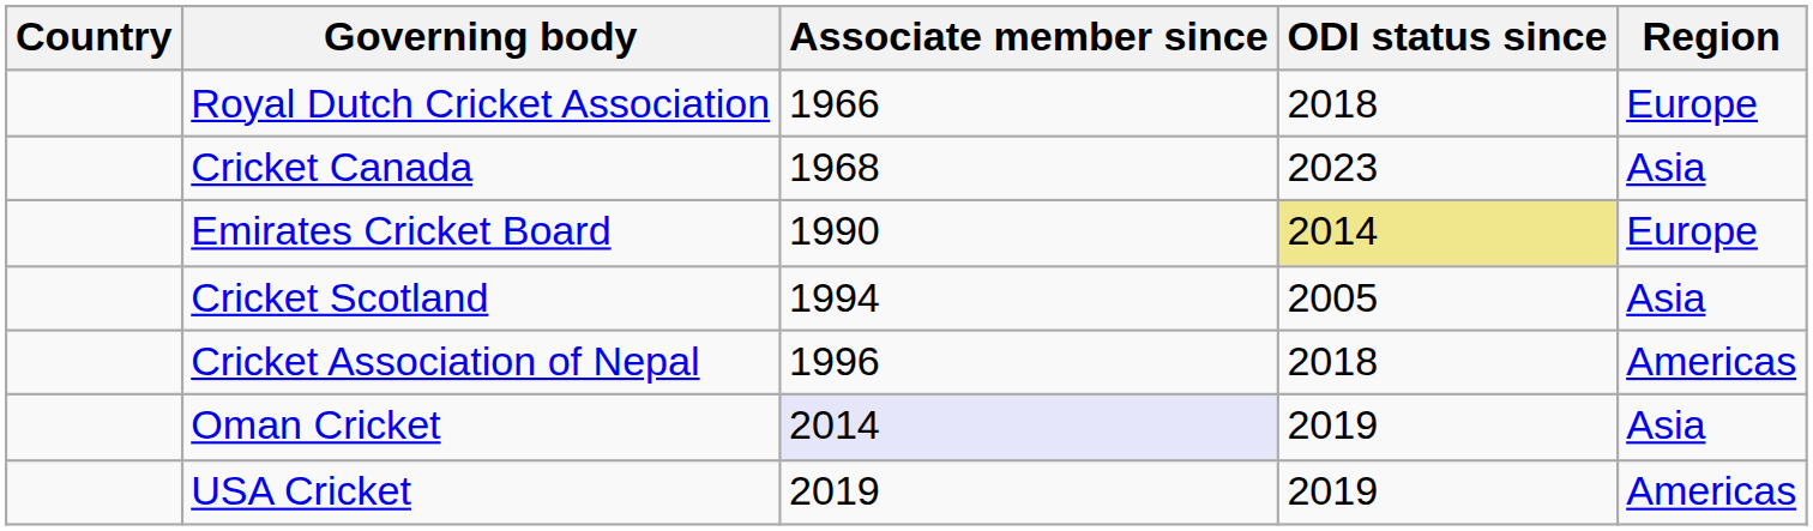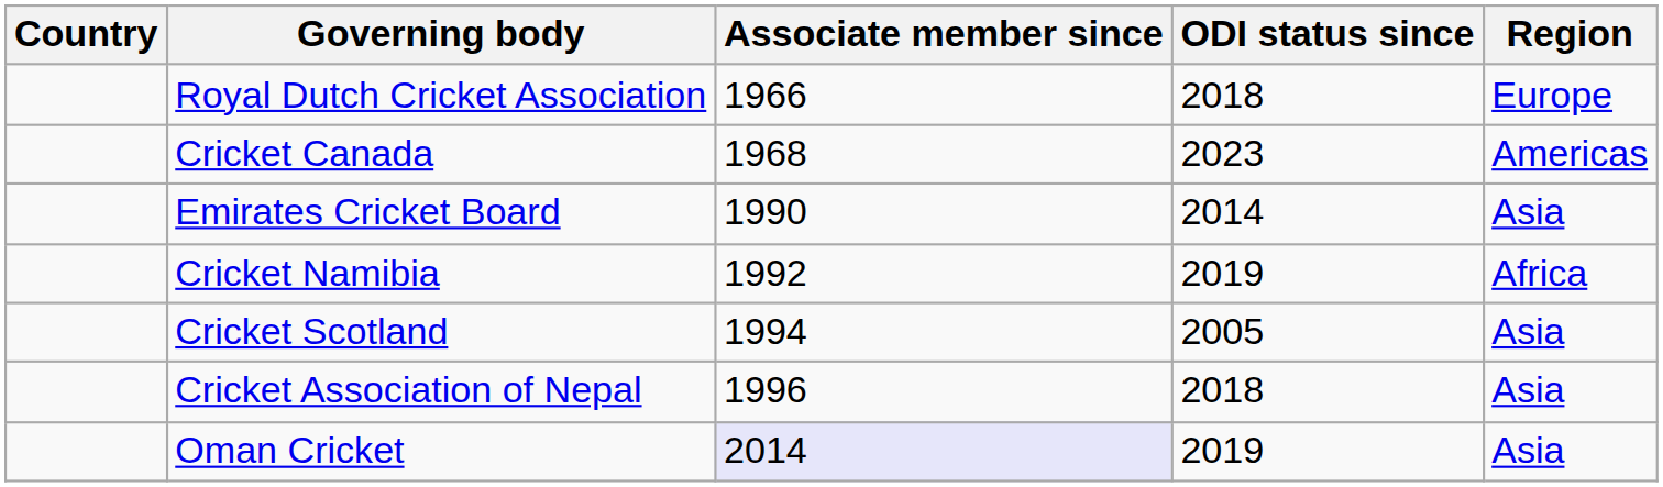Cricket Canada | Region: Asia -> Americas
Emirates Cricket Board | ODI status since: khaki background -> no background
Emirates Cricket Board | Region: Europe -> Asia
+ row: Cricket Namibia | 1992 | 2019 | Africa
Cricket Association of Nepal | Region: Americas -> Asia
- row: USA Cricket | 2019 | 2019 | Americas
